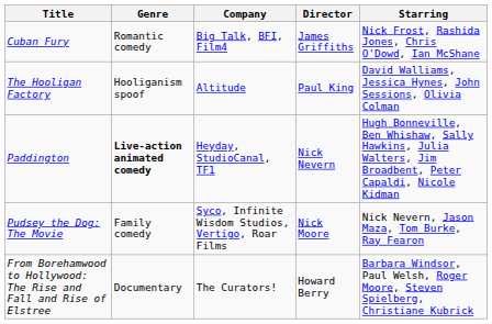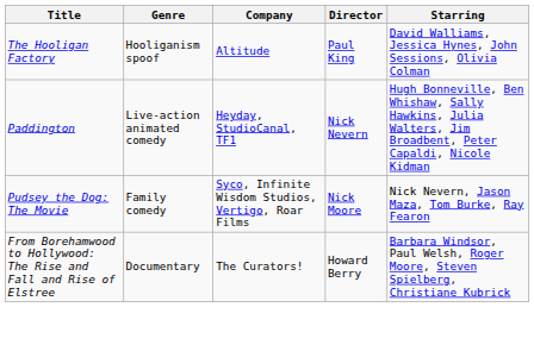- row: Cuban Fury | Romantic comedy | Big Talk, BFI, Film4 | James Griffiths | Nick Frost, Rashida Jones, Chris O'Dowd, Ian McShane
Paddington | Genre: bold -> normal
